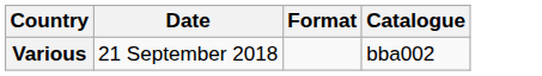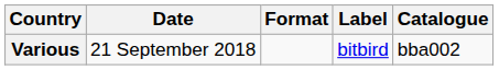+ column: Label | bitbird
